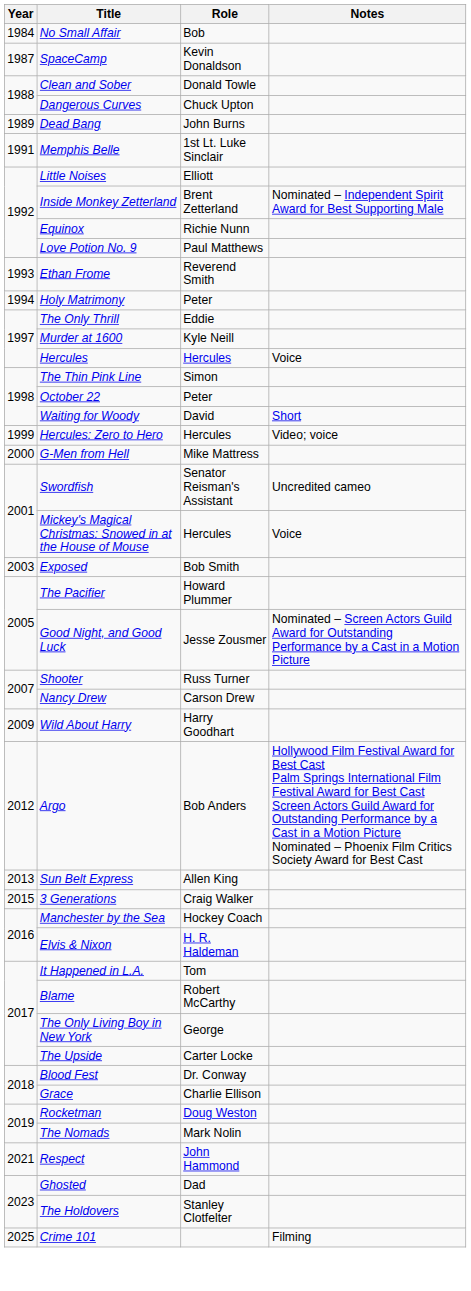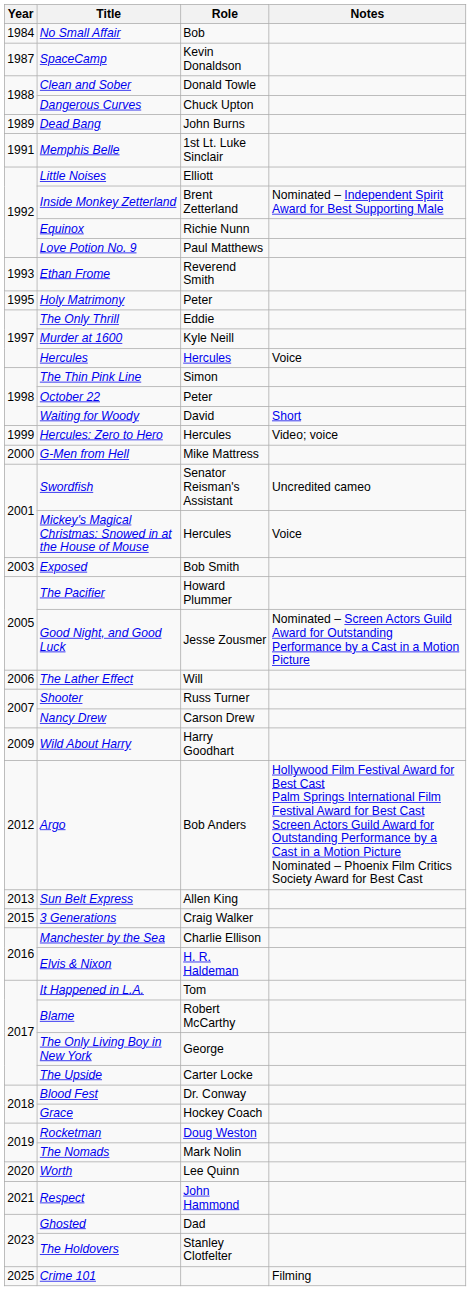Holy Matrimony | Year: 1994 -> 1995
+ row: 2006 | The Lather Effect | Will
Manchester by the Sea | Role: Hockey Coach -> Charlie Ellison
Grace | Role: Charlie Ellison -> Hockey Coach
+ row: 2020 | Worth | Lee Quinn
